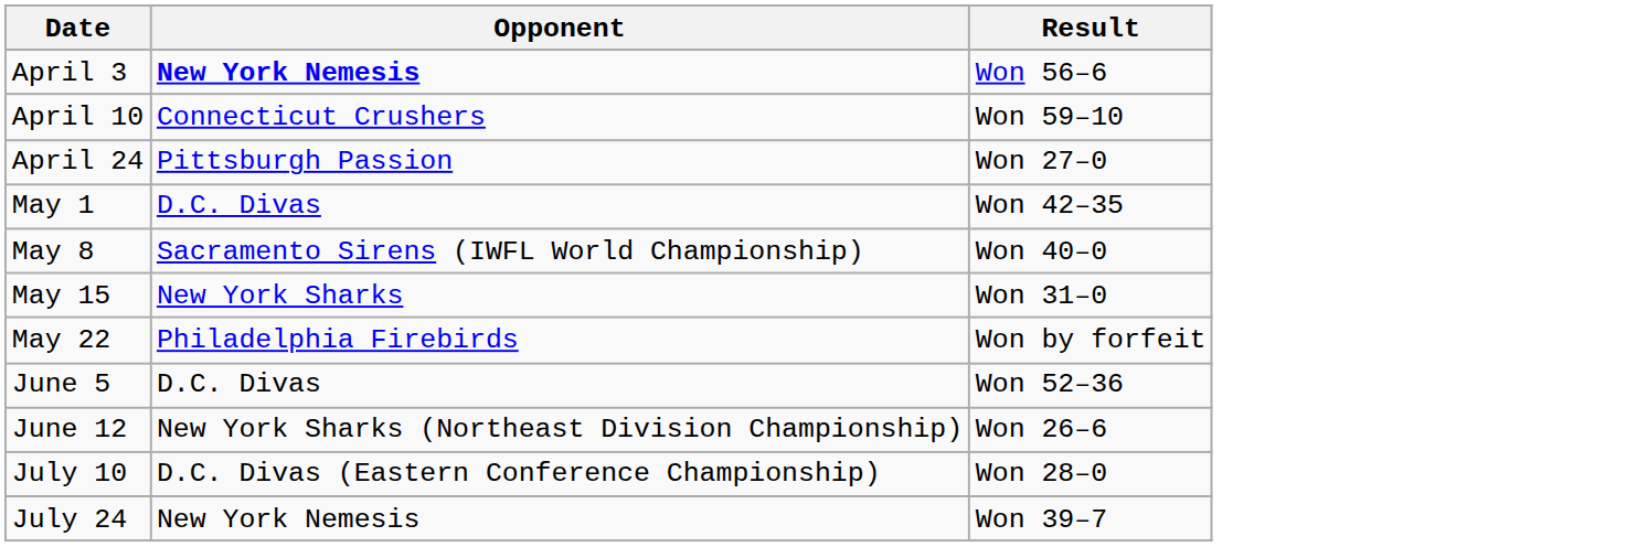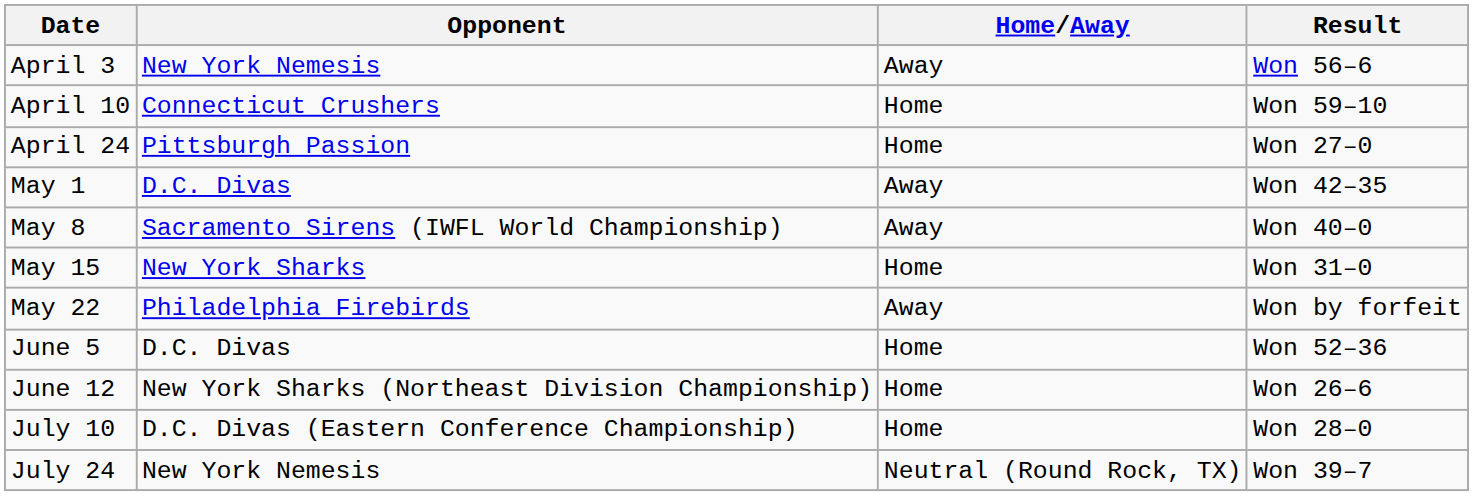+ column: Home/Away | Away | Home | Home | Away | Away | Home | Away | Home | Home | Home | Neutral (Round Rock, TX)
April 3 | Opponent: bold -> normal
